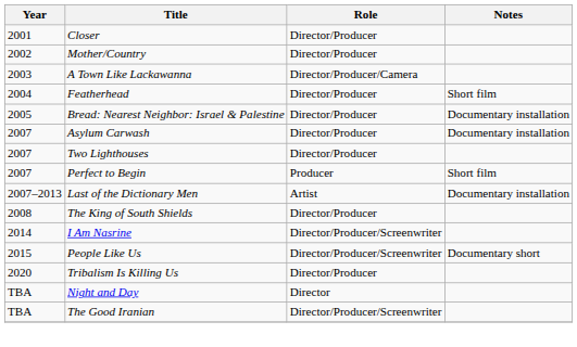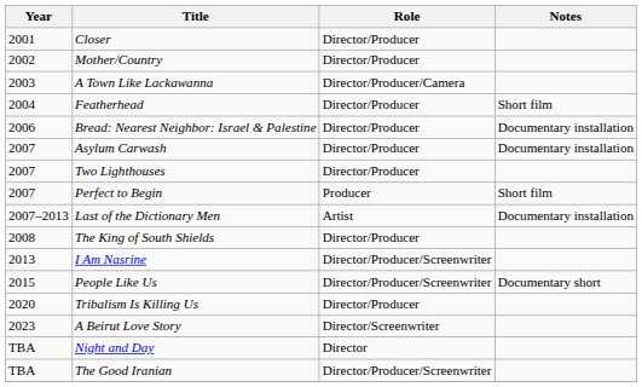Bread: Nearest Neighbor: Israel & Palestine | Year: 2005 -> 2006
I Am Nasrine | Year: 2014 -> 2013
+ row: 2023 | A Beirut Love Story | Director/Screenwriter
